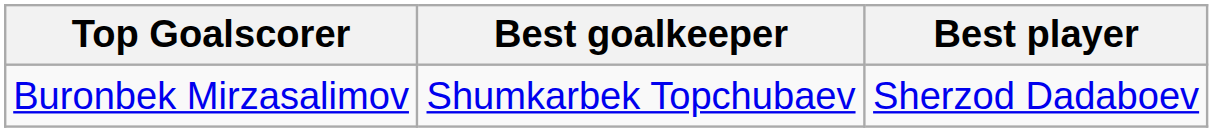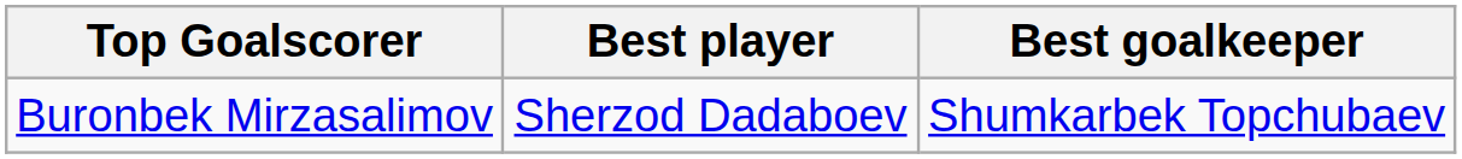columns swapped: Best player <-> Best goalkeeper
